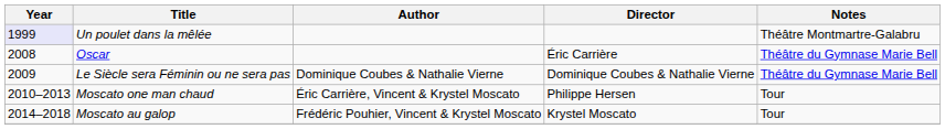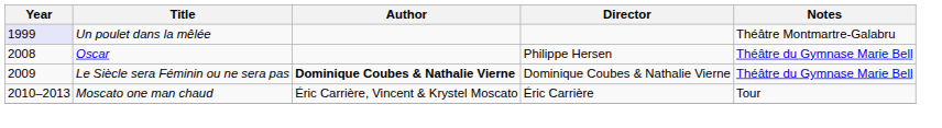Oscar | Director: Éric Carrière -> Philippe Hersen
Le Siècle sera Féminin ou ne sera pas | Author: normal -> bold
Moscato one man chaud | Director: Philippe Hersen -> Éric Carrière
- row: 2014–2018 | Moscato au galop | Frédéric Pouhier, Vincent & Krystel Moscato | Krystel Moscato | Tour
